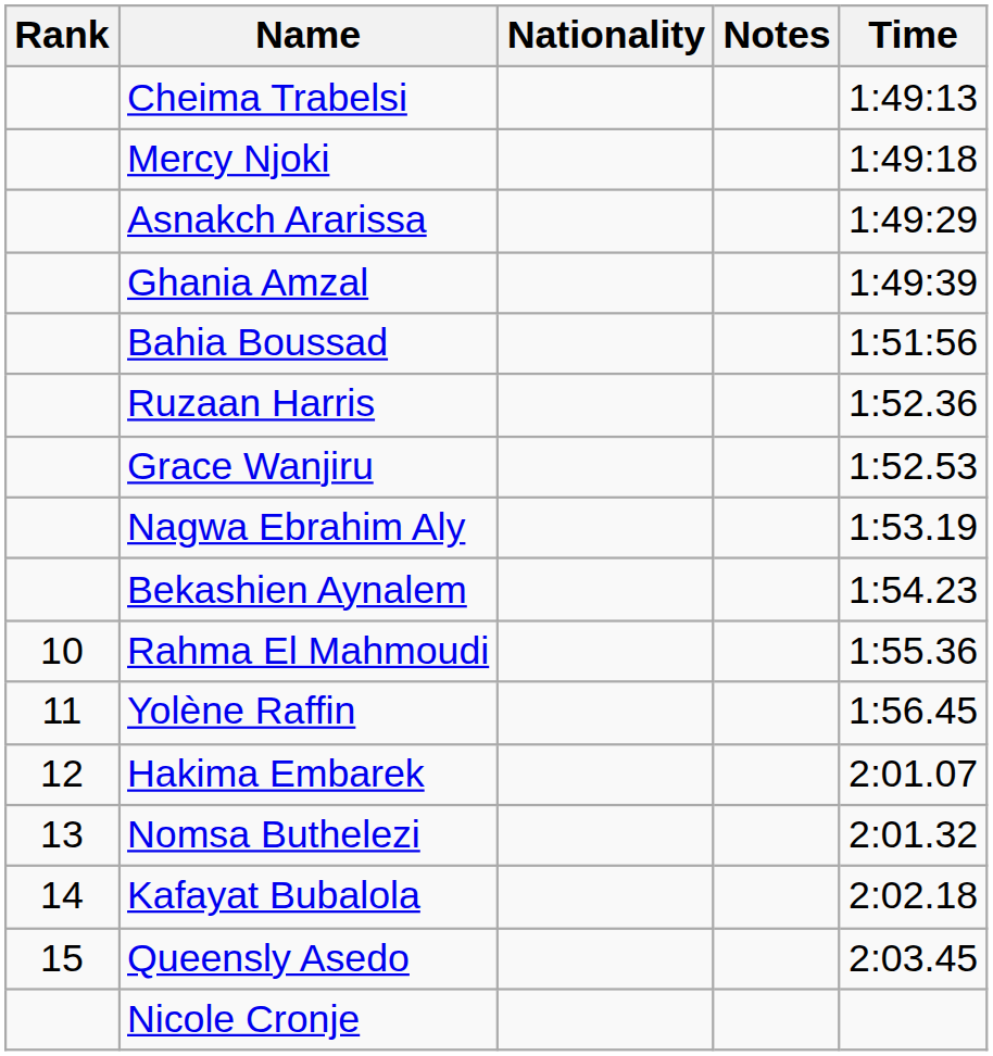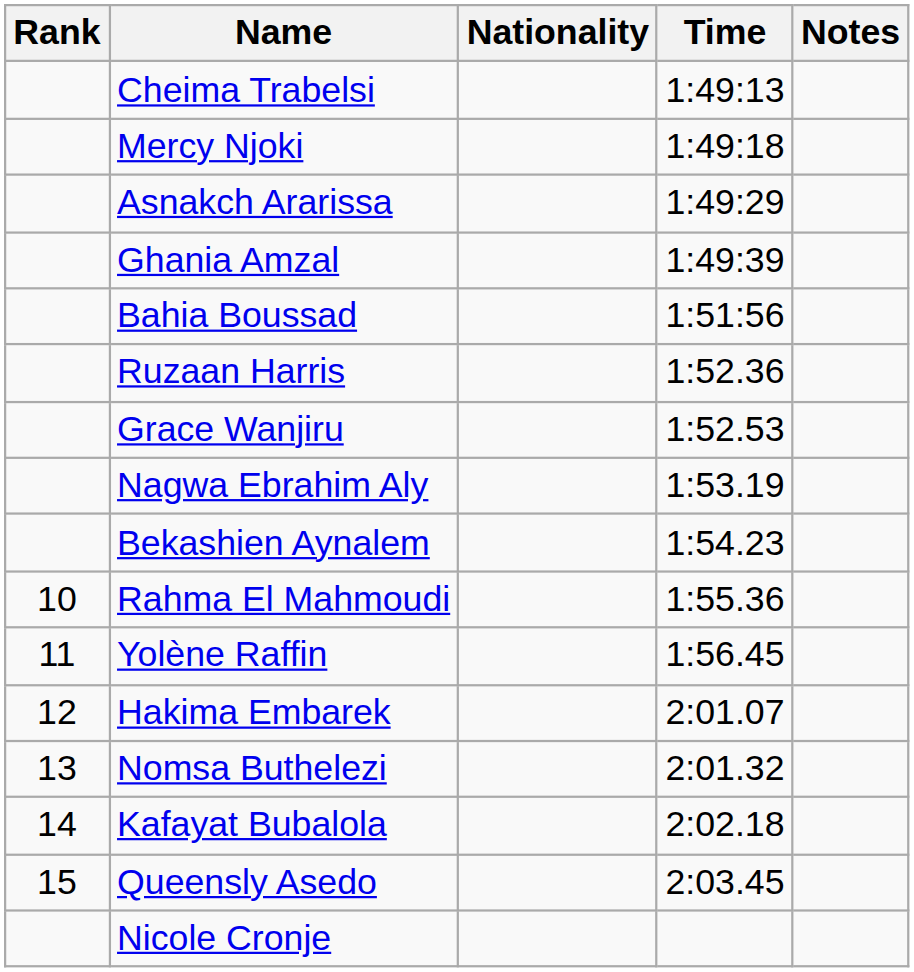columns swapped: Time <-> Notes
